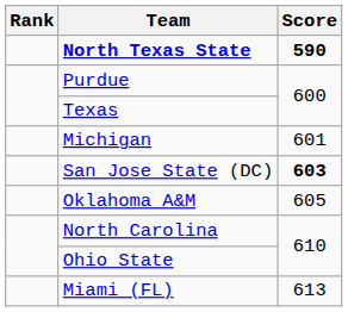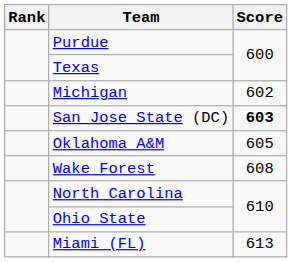- row: North Texas State | 590
Michigan | Score: 601 -> 602
+ row: Wake Forest | 608
